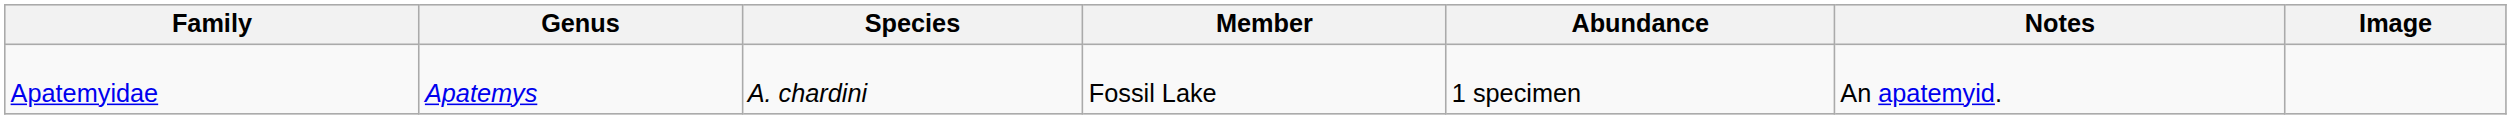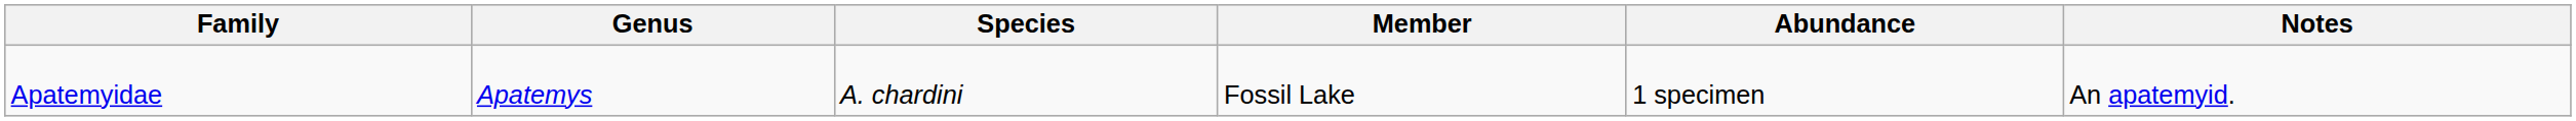- column: Image
